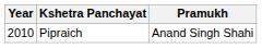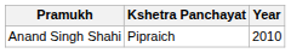columns swapped: Year <-> Pramukh
